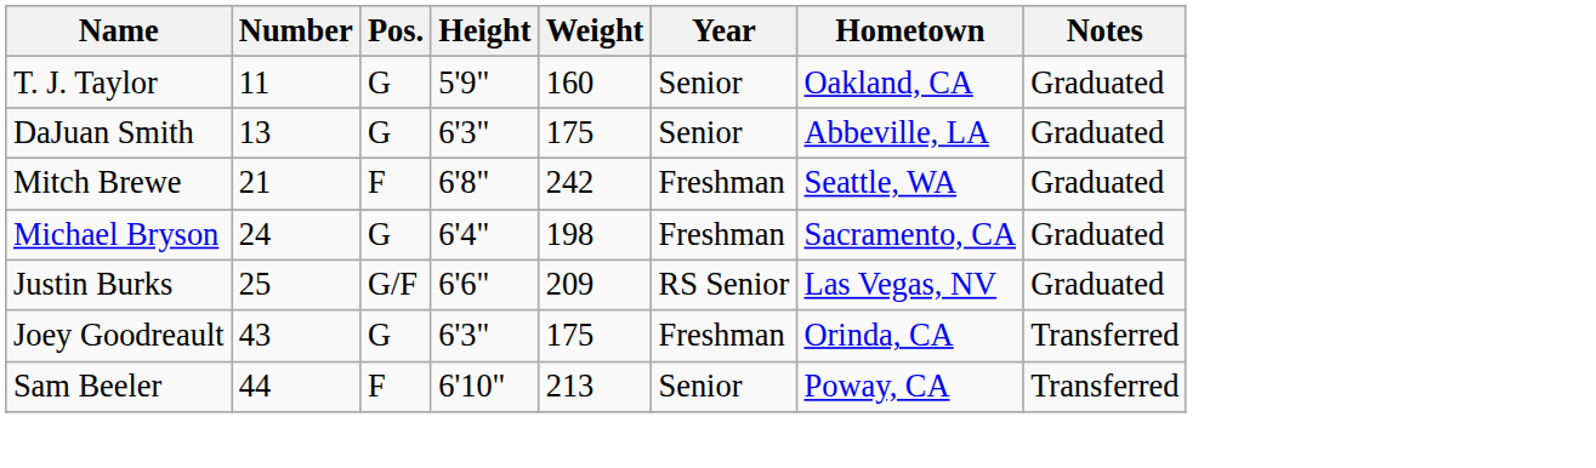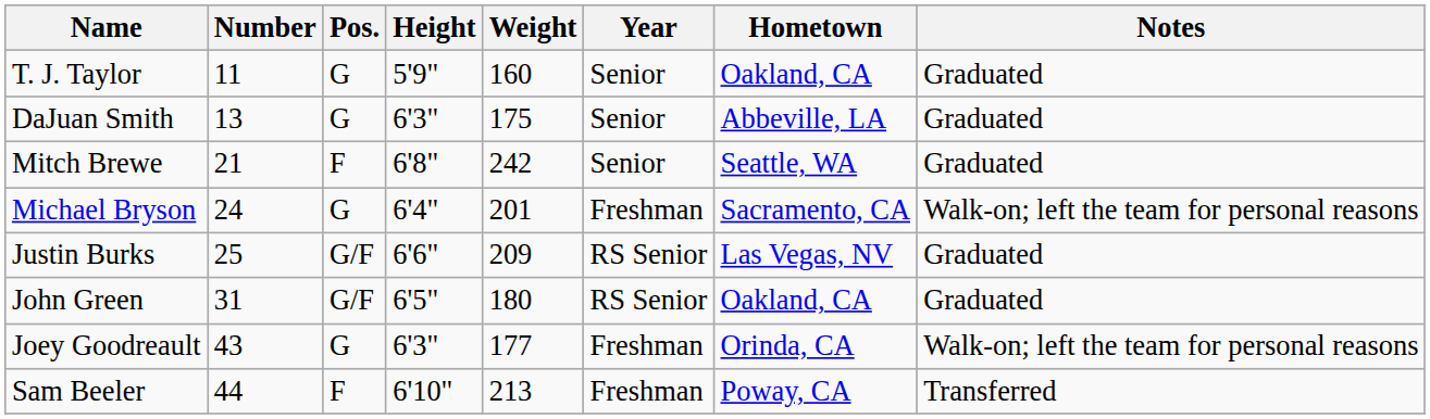Mitch Brewe | Year: Freshman -> Senior
Michael Bryson | Weight: 198 -> 201
Michael Bryson | Notes: Graduated -> Walk-on; left the team for personal reasons
+ row: John Green | 31 | G/F | 6'5" | 180 | RS Senior | Oakland, CA | Graduated
Joey Goodreault | Weight: 175 -> 177
Joey Goodreault | Notes: Transferred -> Walk-on; left the team for personal reasons
Sam Beeler | Year: Senior -> Freshman
